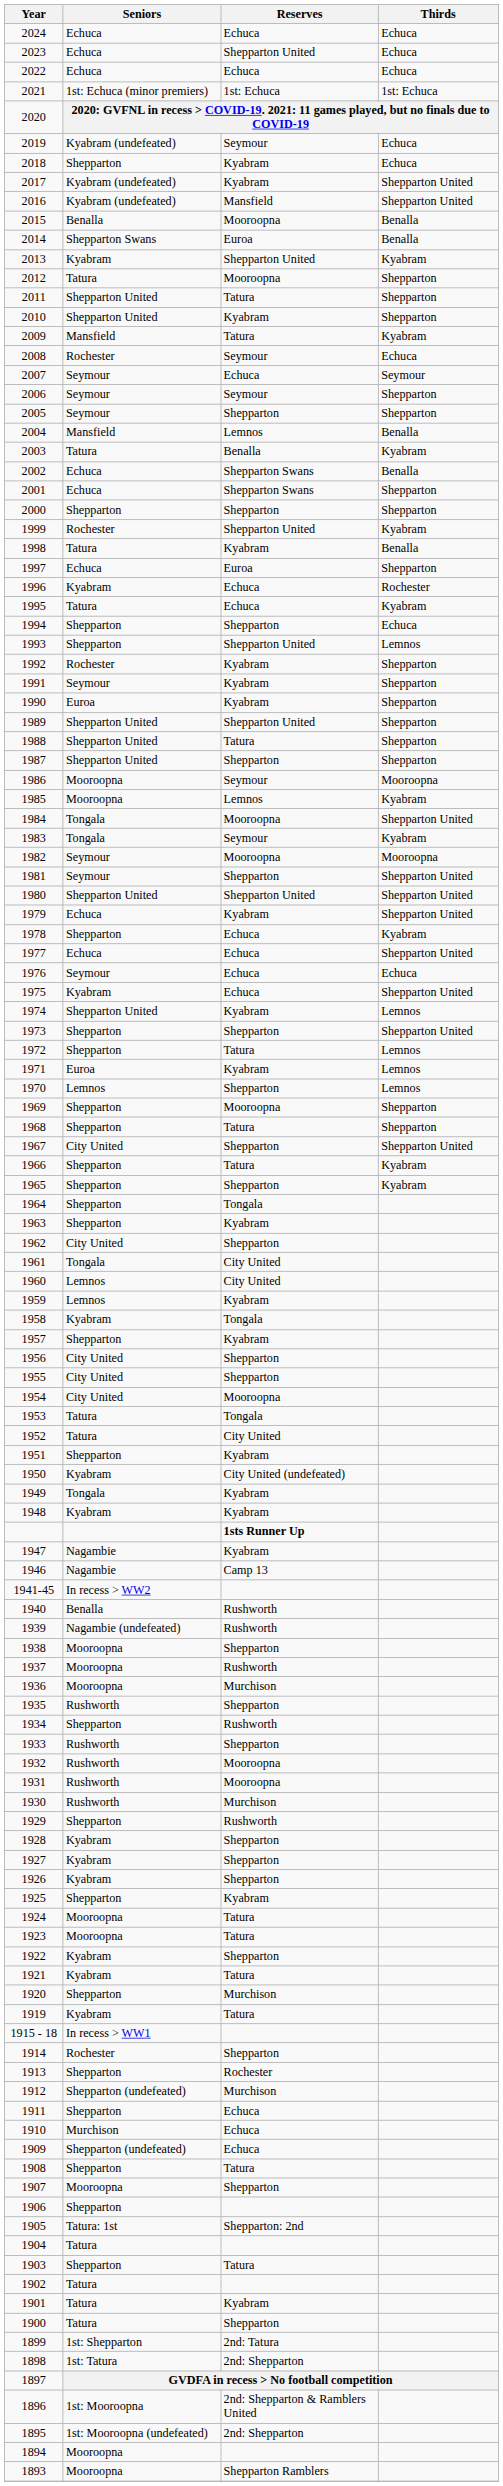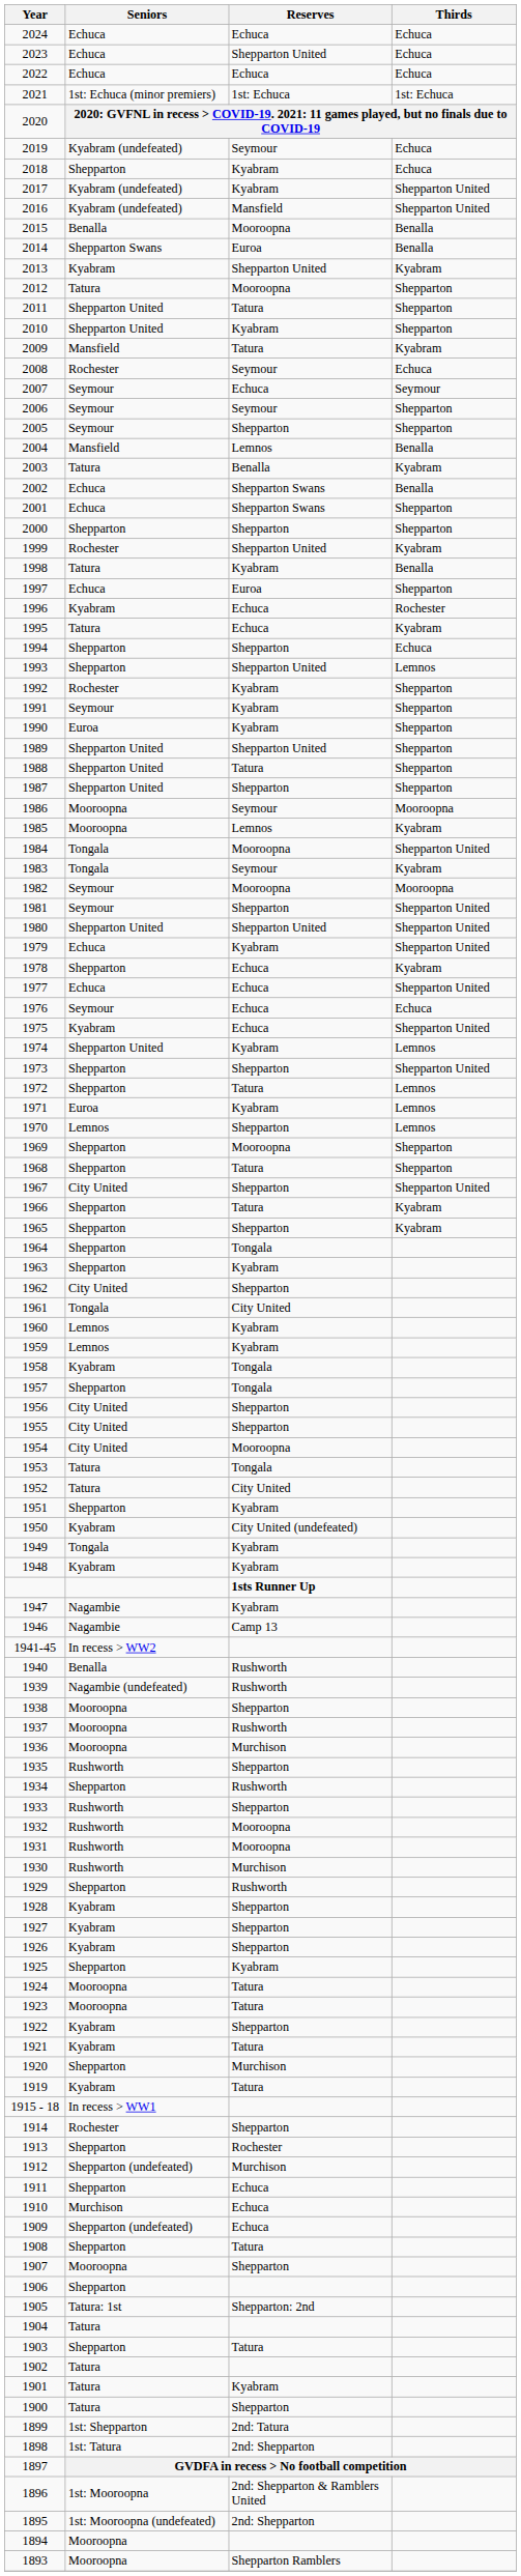1960 | Reserves: City United -> Kyabram
1957 | Reserves: Kyabram -> Tongala
